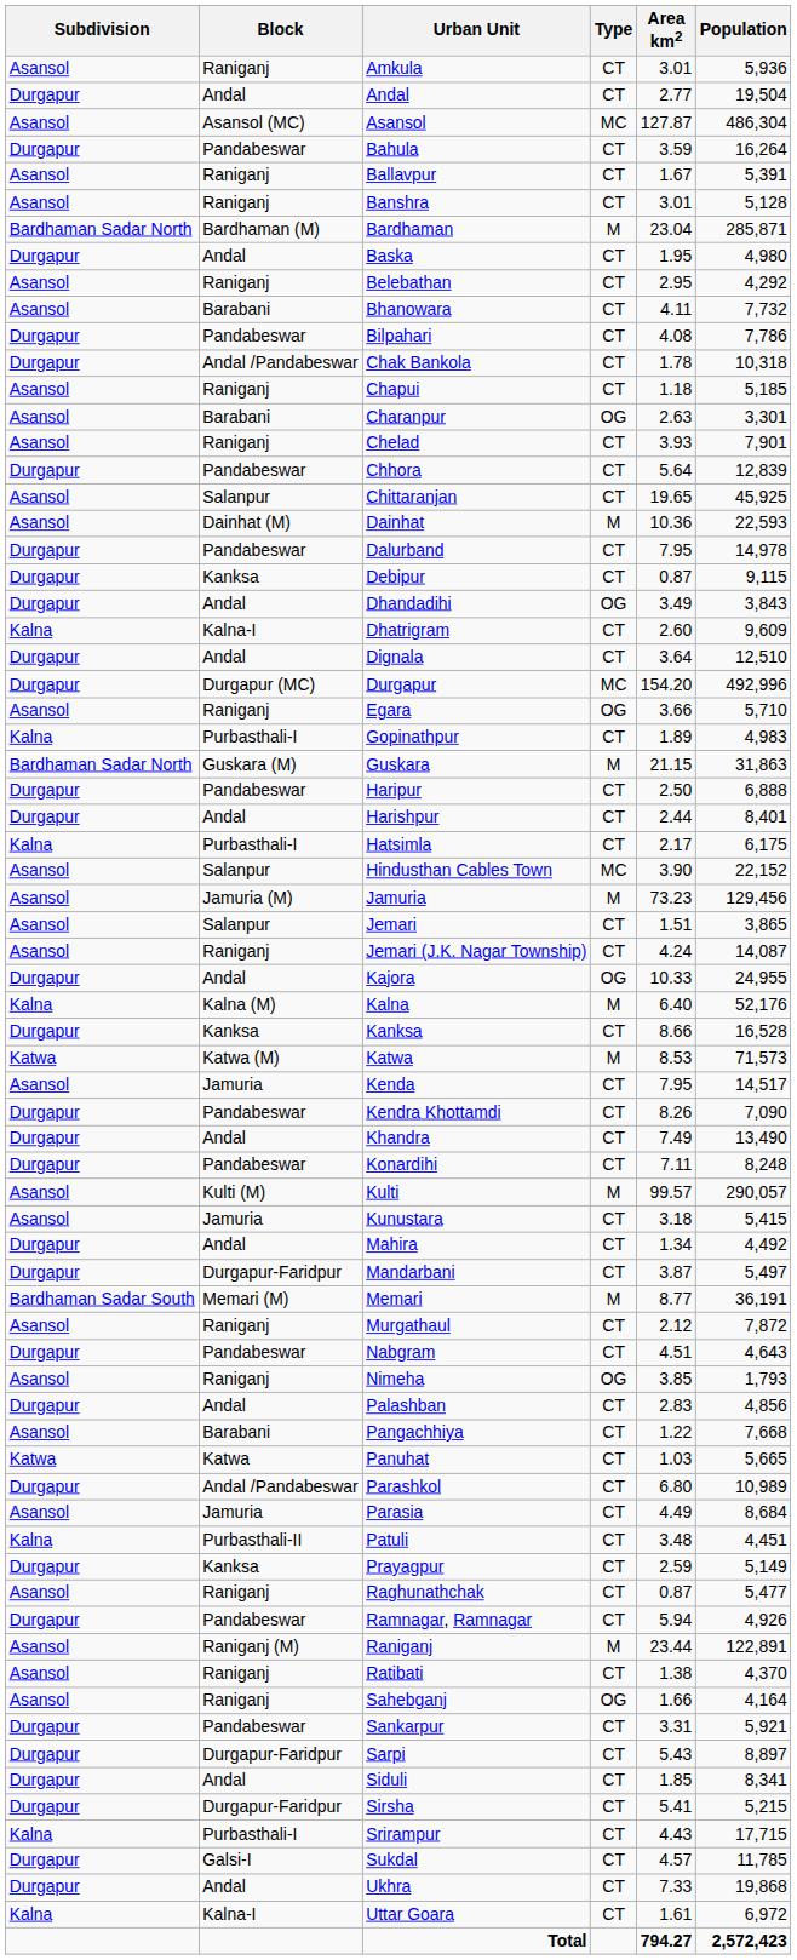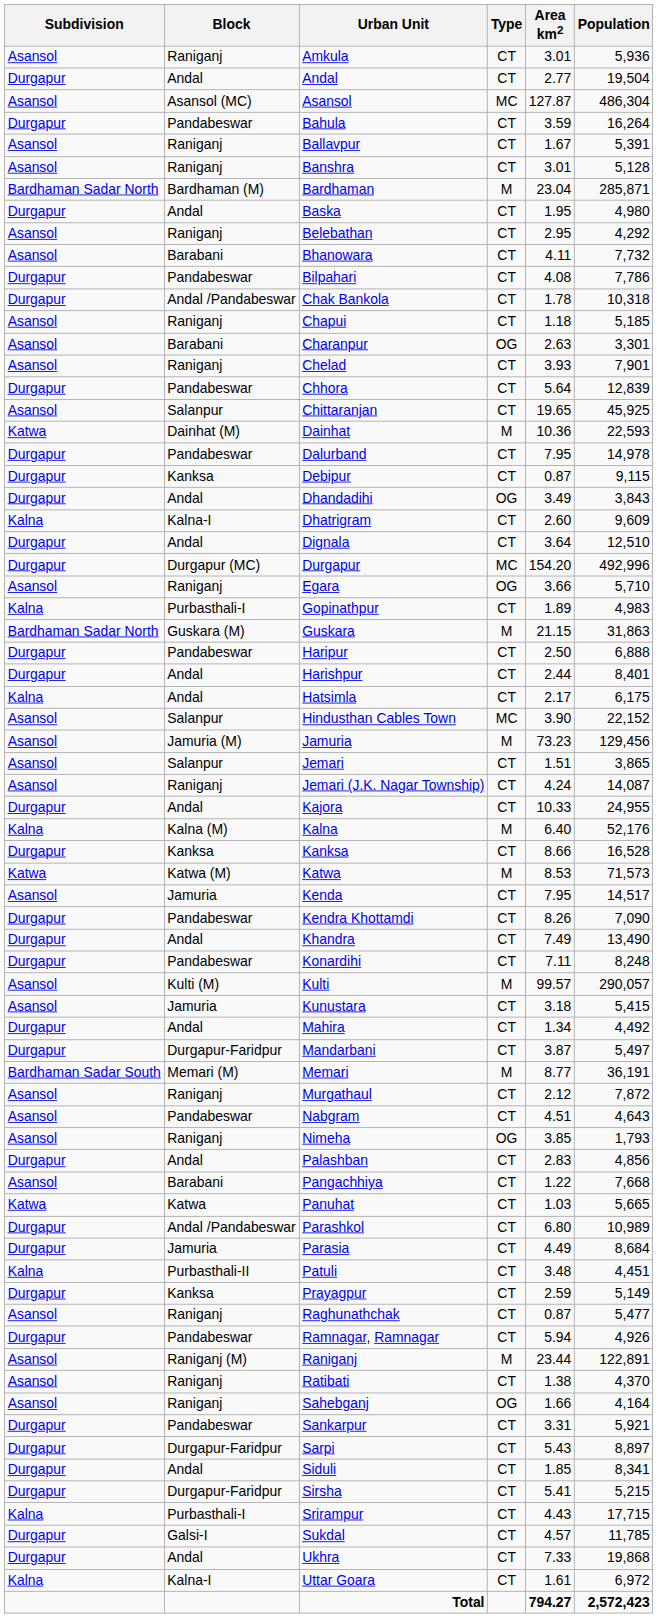Dainhat | Subdivision: Asansol -> Katwa
Hatsimla | Block: Purbasthali-I -> Andal
Kajora | Type: OG -> CT
Nabgram | Subdivision: Durgapur -> Asansol
Parasia | Subdivision: Asansol -> Durgapur
